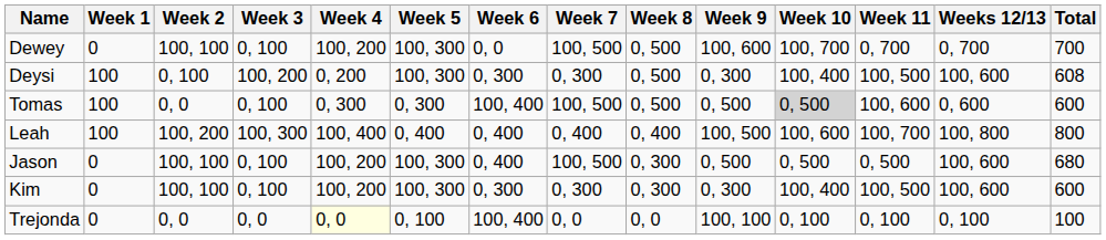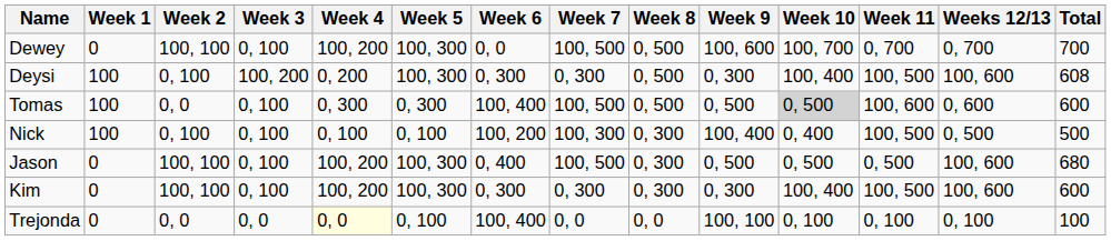+ row: Nick | 100 | 0, 100 | 0, 100 | 0, 100 | 0, 100 | 100, 200 | 100, 300 | 0, 300 | 100, 400 | 0, 400 | 100, 500 | 0, 500 | 500
- row: Leah | 100 | 100, 200 | 100, 300 | 100, 400 | 0, 400 | 0, 400 | 0, 400 | 0, 400 | 100, 500 | 100, 600 | 100, 700 | 100, 800 | 800
